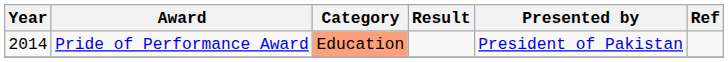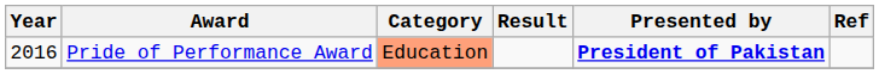Pride of Performance Award | Year: 2014 -> 2016
Pride of Performance Award | Presented by: normal -> bold
